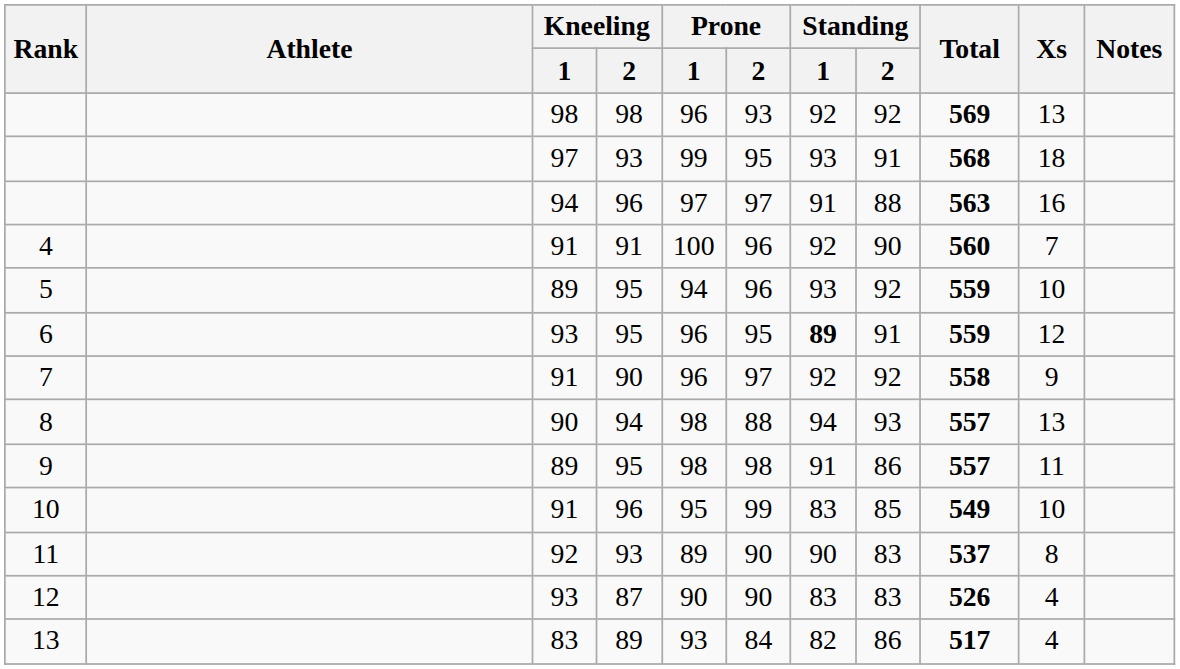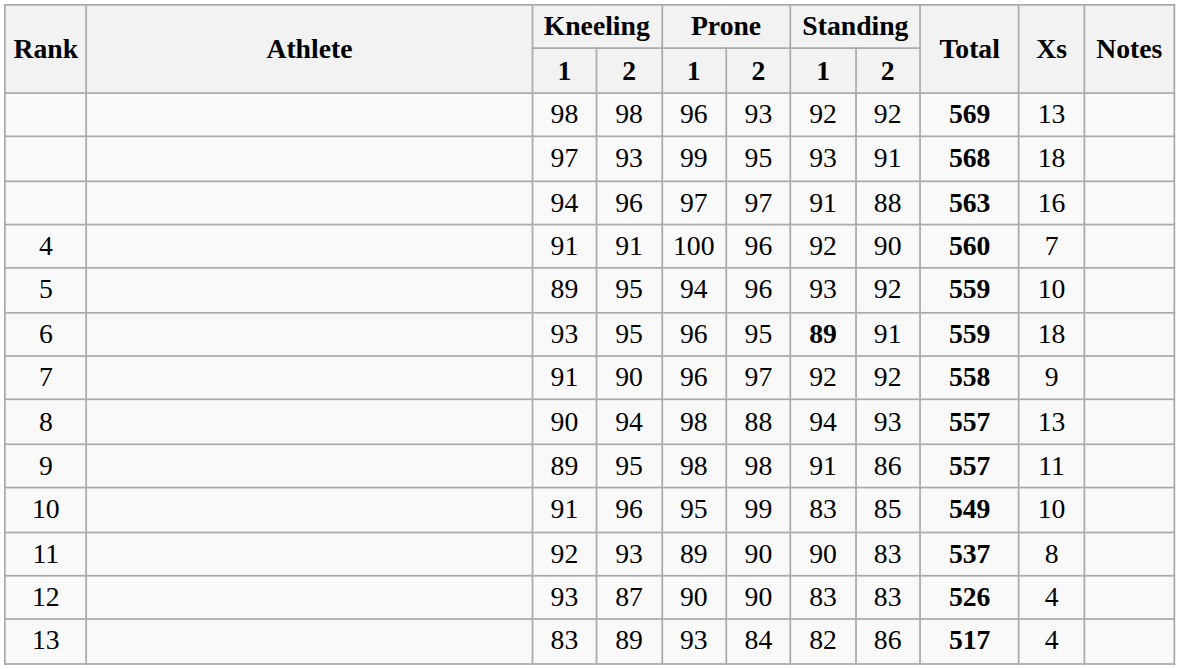6 | Xs: 12 -> 18
